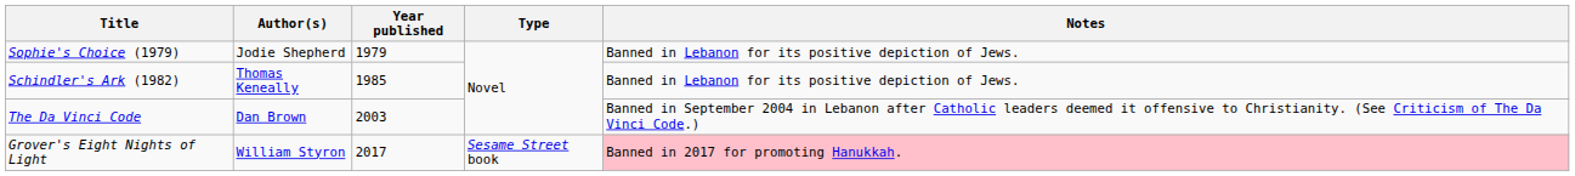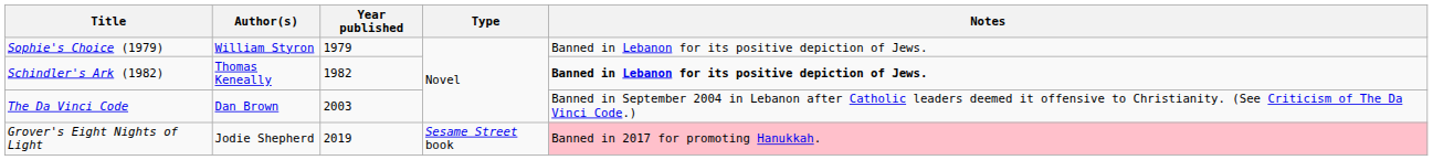Sophie's Choice (1979) | Author(s): Jodie Shepherd -> William Styron
Schindler's Ark (1982) | Year published: 1985 -> 1982
Schindler's Ark (1982) | Notes: normal -> bold
Grover's Eight Nights of Light | Author(s): William Styron -> Jodie Shepherd
Grover's Eight Nights of Light | Year published: 2017 -> 2019
